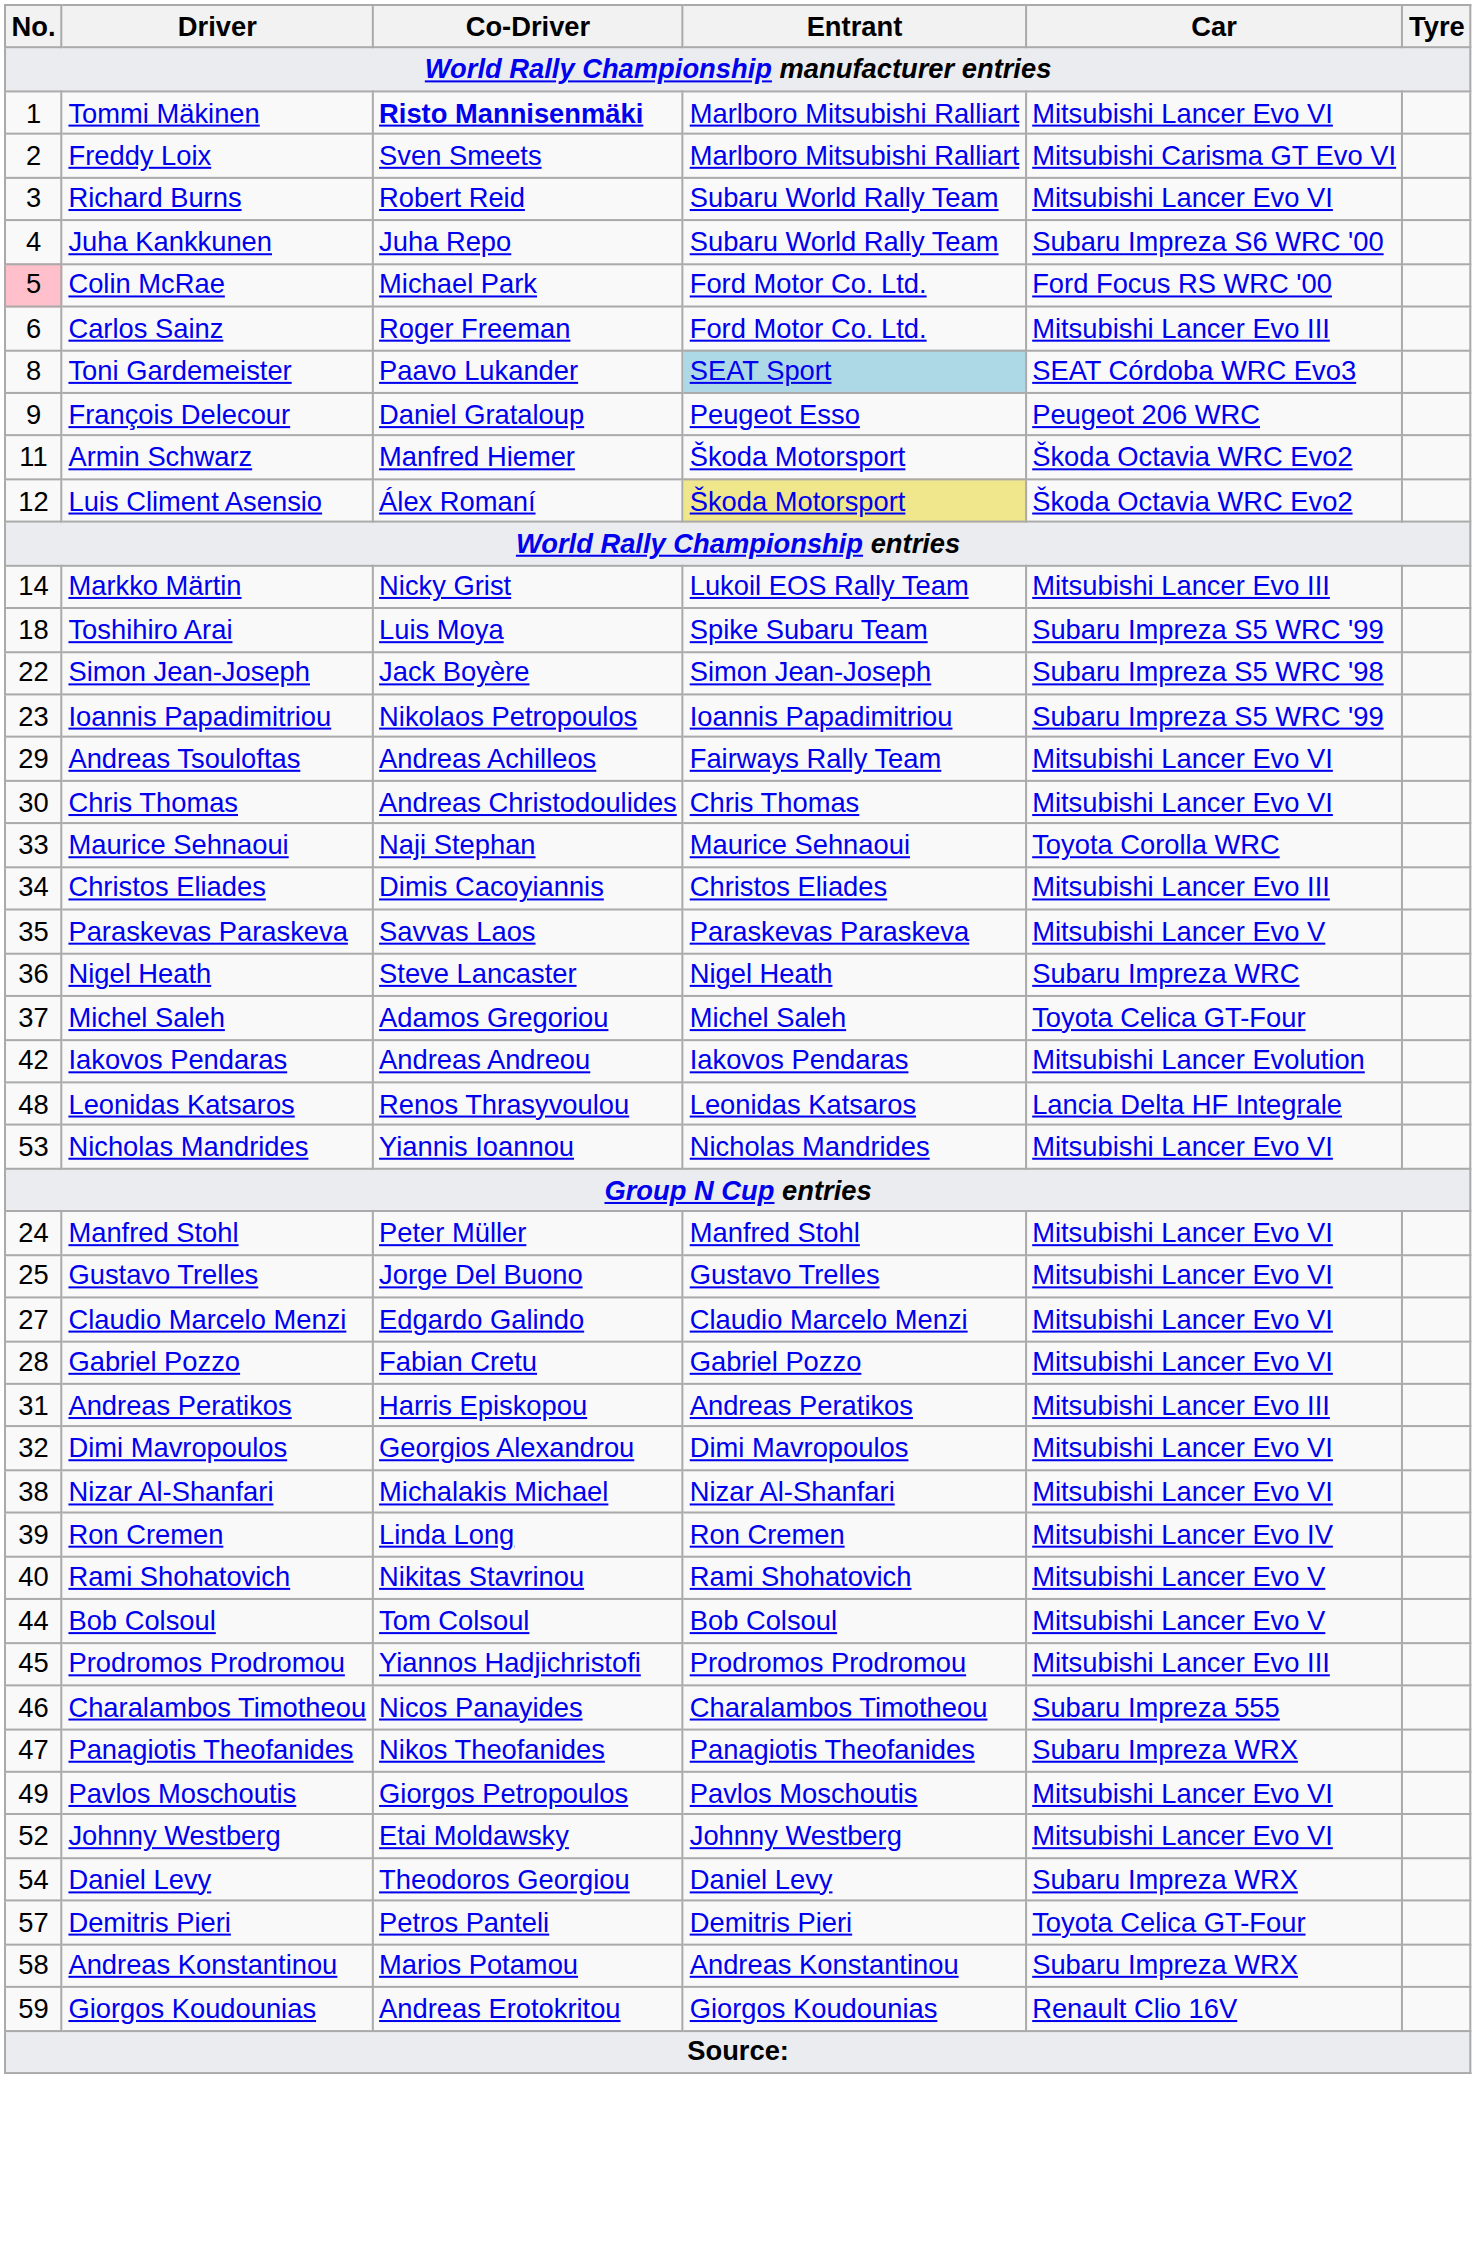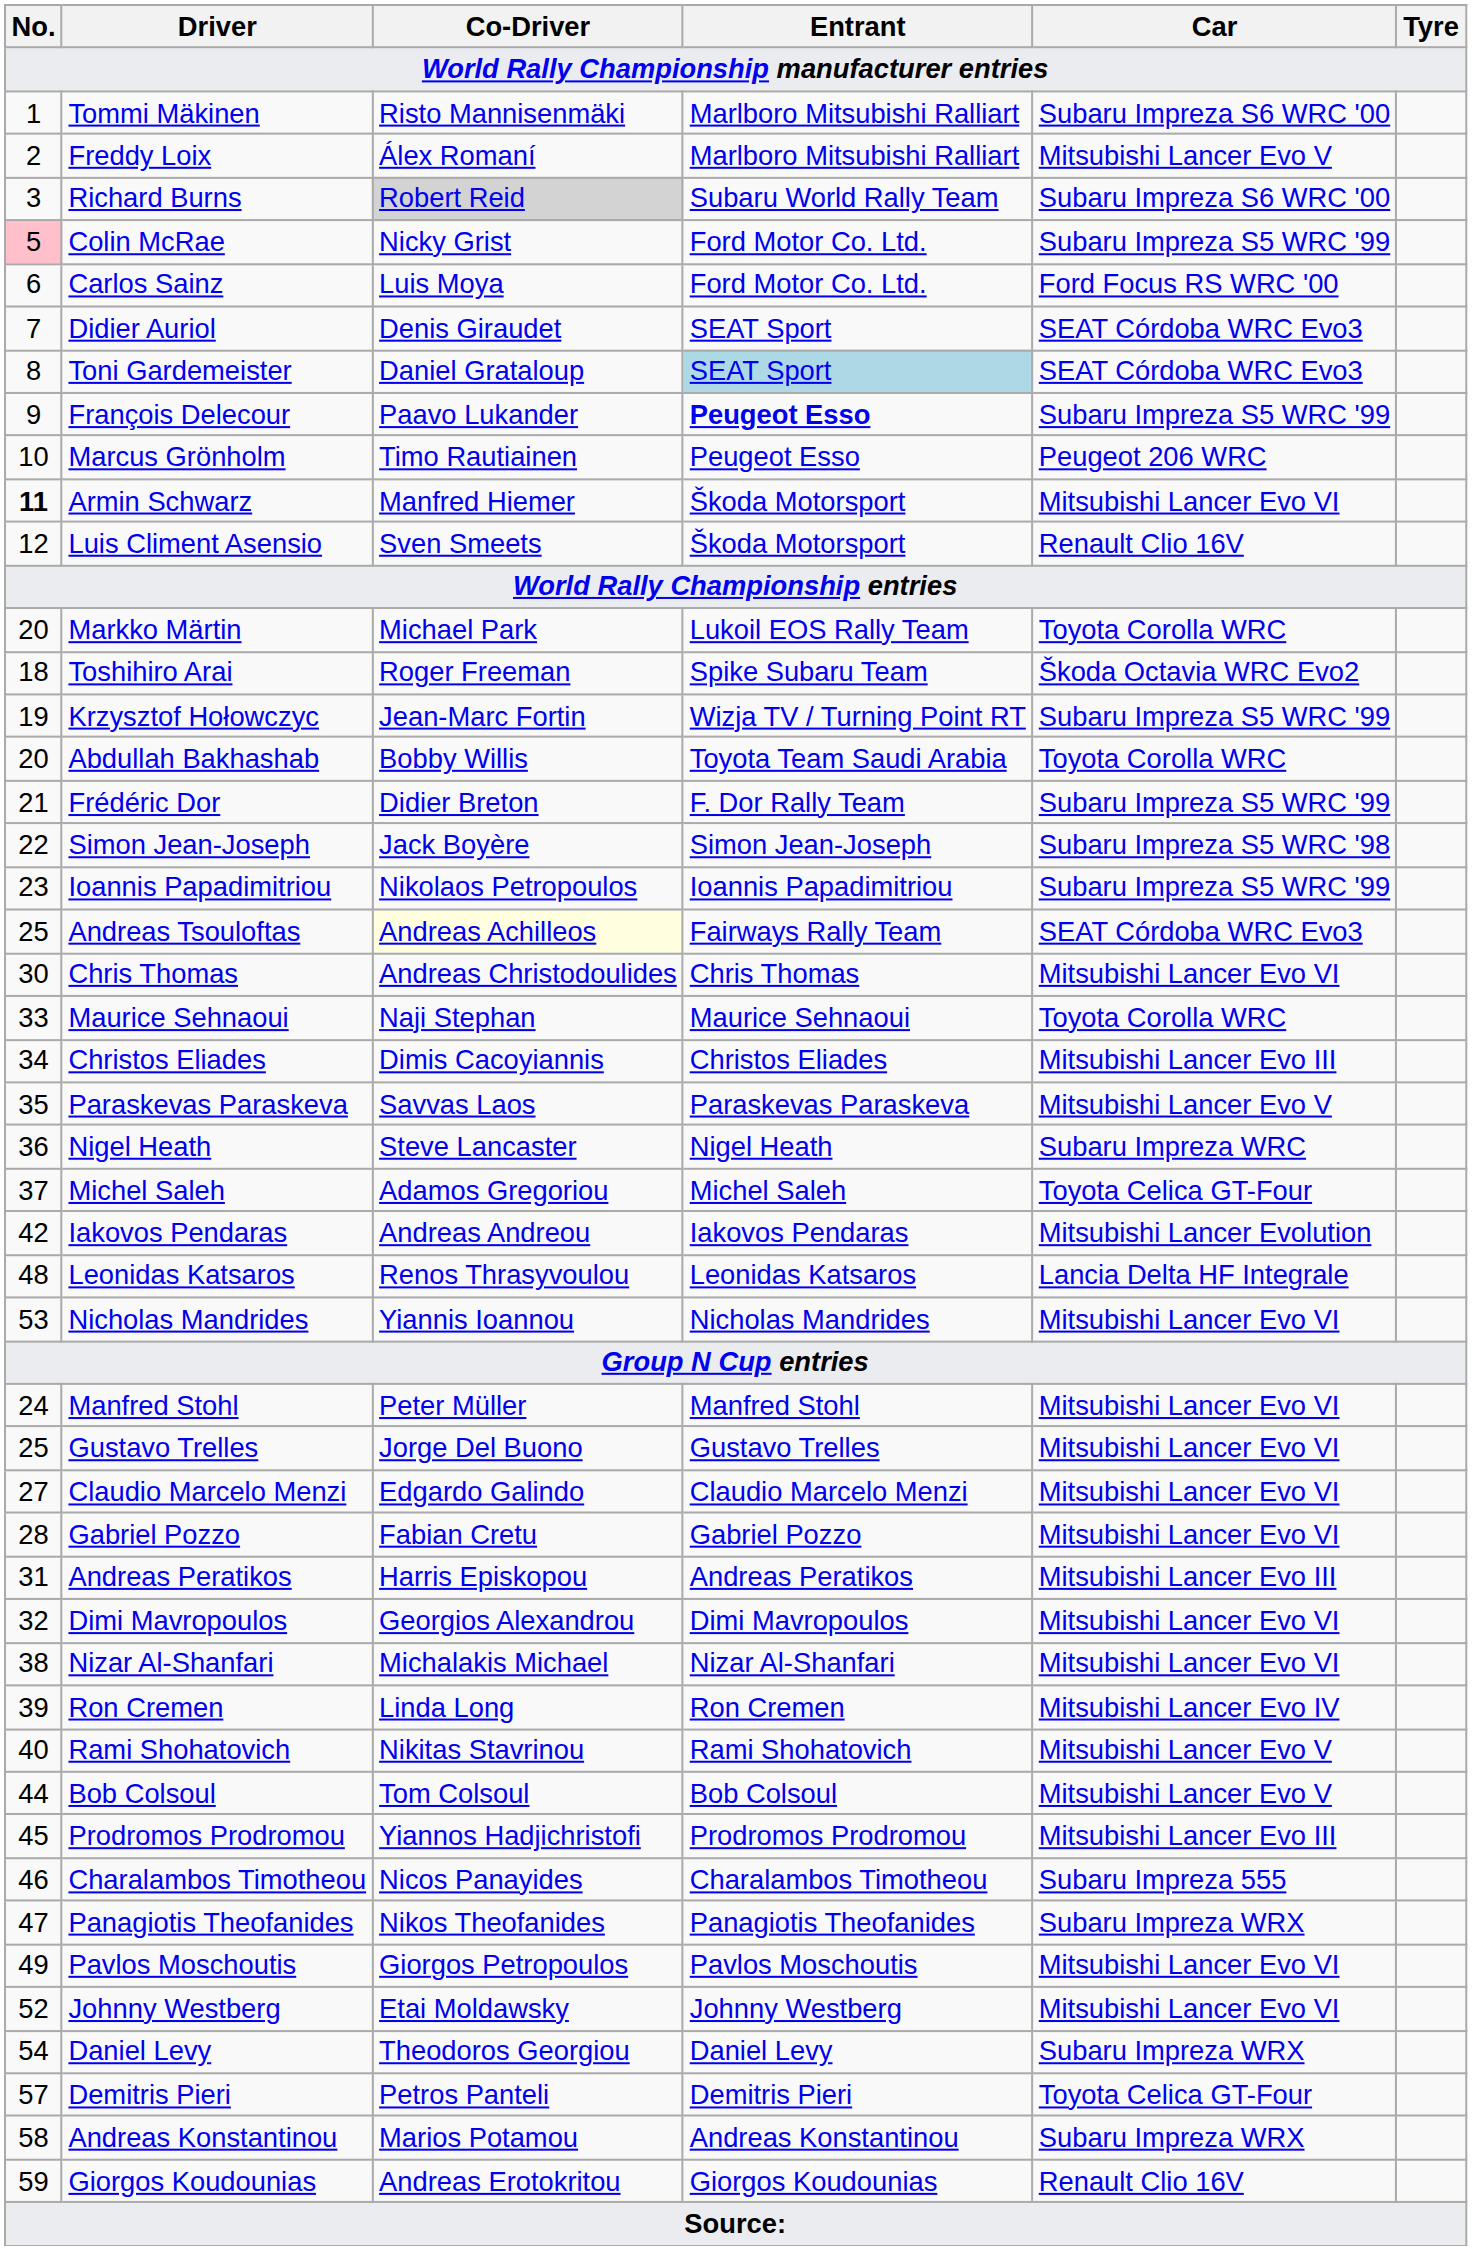Tommi Mäkinen | Co-Driver: bold -> normal
Tommi Mäkinen | Car: Mitsubishi Lancer Evo VI -> Subaru Impreza S6 WRC '00
Freddy Loix | Co-Driver: Sven Smeets -> Álex Romaní
Freddy Loix | Car: Mitsubishi Carisma GT Evo VI -> Mitsubishi Lancer Evo V
Richard Burns | Co-Driver: no background -> lightgrey background
Richard Burns | Car: Mitsubishi Lancer Evo VI -> Subaru Impreza S6 WRC '00
- row: 4 | Juha Kankkunen | Juha Repo | Subaru World Rally Team | Subaru Impreza S6 WRC '00
Colin McRae | Co-Driver: Michael Park -> Nicky Grist
Colin McRae | Car: Ford Focus RS WRC '00 -> Subaru Impreza S5 WRC '99
Carlos Sainz | Co-Driver: Roger Freeman -> Luis Moya
Carlos Sainz | Car: Mitsubishi Lancer Evo III -> Ford Focus RS WRC '00
+ row: 7 | Didier Auriol | Denis Giraudet | SEAT Sport | SEAT Córdoba WRC Evo3
Toni Gardemeister | Co-Driver: Paavo Lukander -> Daniel Grataloup
François Delecour | Co-Driver: Daniel Grataloup -> Paavo Lukander
François Delecour | Entrant: normal -> bold
François Delecour | Car: Peugeot 206 WRC -> Subaru Impreza S5 WRC '99
+ row: 10 | Marcus Grönholm | Timo Rautiainen | Peugeot Esso | Peugeot 206 WRC
Armin Schwarz | No.: normal -> bold
Armin Schwarz | Car: Škoda Octavia WRC Evo2 -> Mitsubishi Lancer Evo VI
Luis Climent Asensio | Co-Driver: Álex Romaní -> Sven Smeets
Luis Climent Asensio | Entrant: khaki background -> no background
Luis Climent Asensio | Car: Škoda Octavia WRC Evo2 -> Renault Clio 16V
Markko Märtin | No.: 14 -> 20
Markko Märtin | Co-Driver: Nicky Grist -> Michael Park
Markko Märtin | Car: Mitsubishi Lancer Evo III -> Toyota Corolla WRC
Toshihiro Arai | Co-Driver: Luis Moya -> Roger Freeman
Toshihiro Arai | Car: Subaru Impreza S5 WRC '99 -> Škoda Octavia WRC Evo2
+ row: 19 | Krzysztof Hołowczyc | Jean-Marc Fortin | Wizja TV / Turning Point RT | Subaru Impreza S5 WRC '99
+ row: 20 | Abdullah Bakhashab | Bobby Willis | Toyota Team Saudi Arabia | Toyota Corolla WRC
+ row: 21 | Frédéric Dor | Didier Breton | F. Dor Rally Team | Subaru Impreza S5 WRC '99
Andreas Tsouloftas | No.: 29 -> 25
Andreas Tsouloftas | Co-Driver: no background -> lightyellow background
Andreas Tsouloftas | Car: Mitsubishi Lancer Evo VI -> SEAT Córdoba WRC Evo3
